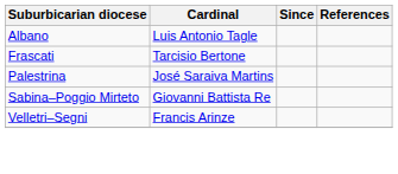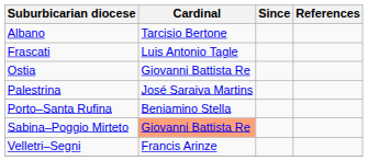Albano | Cardinal: Luis Antonio Tagle -> Tarcisio Bertone
Frascati | Cardinal: Tarcisio Bertone -> Luis Antonio Tagle
+ row: Ostia | Giovanni Battista Re
+ row: Porto–Santa Rufina | Beniamino Stella
Sabina–Poggio Mirteto | Cardinal: no background -> lightsalmon background
